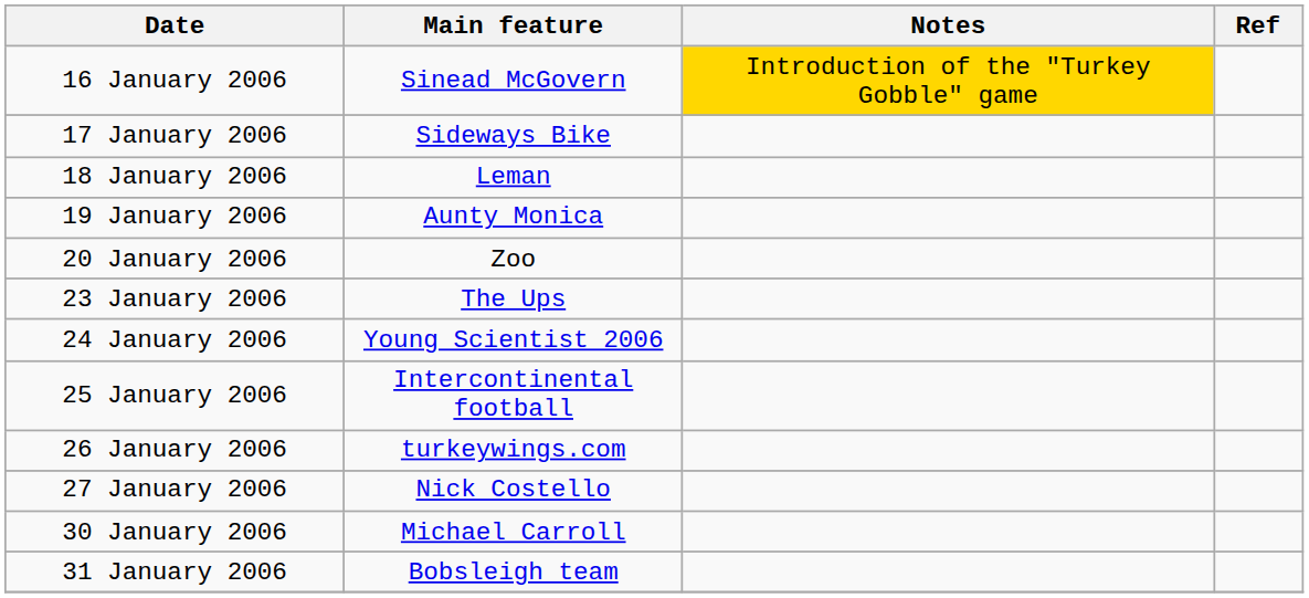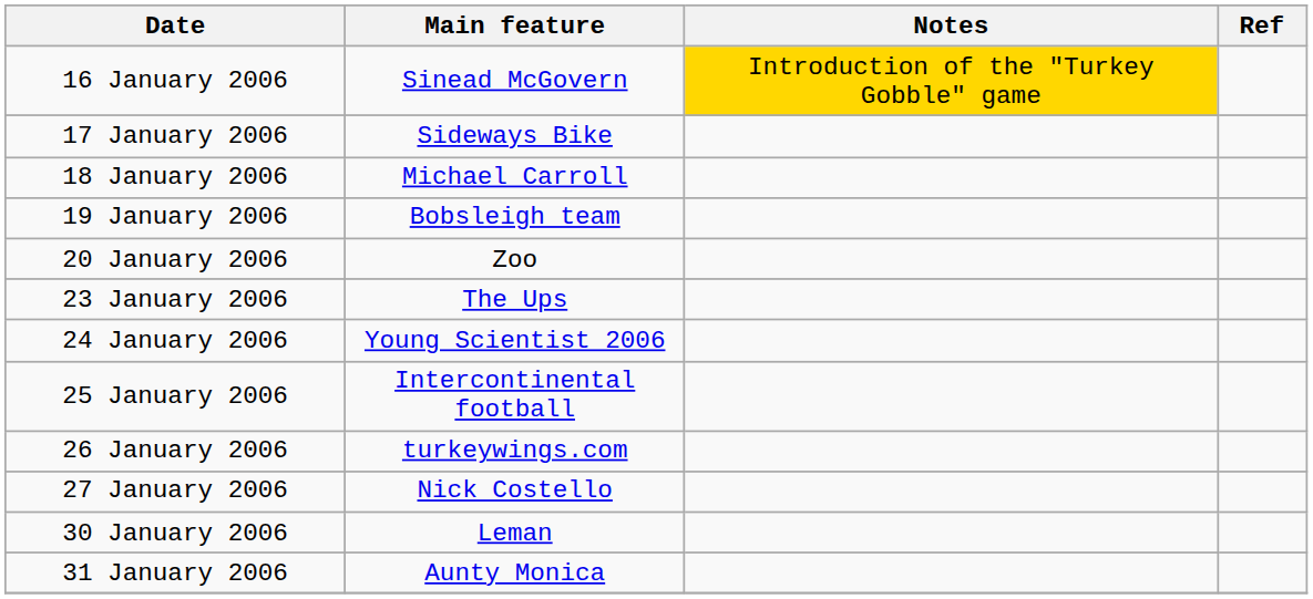18 January 2006 | Main feature: Leman -> Michael Carroll
19 January 2006 | Main feature: Aunty Monica -> Bobsleigh team
30 January 2006 | Main feature: Michael Carroll -> Leman
31 January 2006 | Main feature: Bobsleigh team -> Aunty Monica
